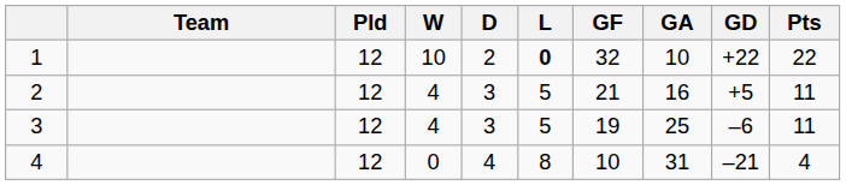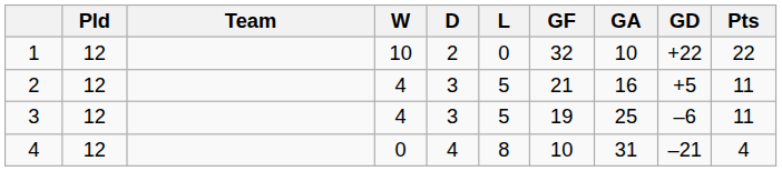columns swapped: Team <-> Pld
1 | L: bold -> normal
